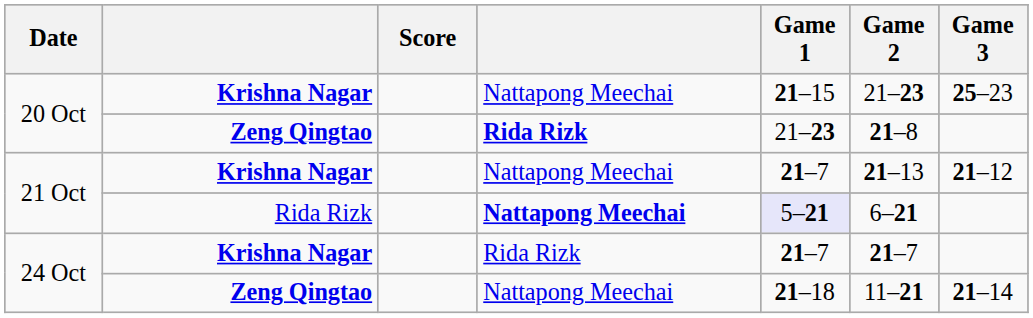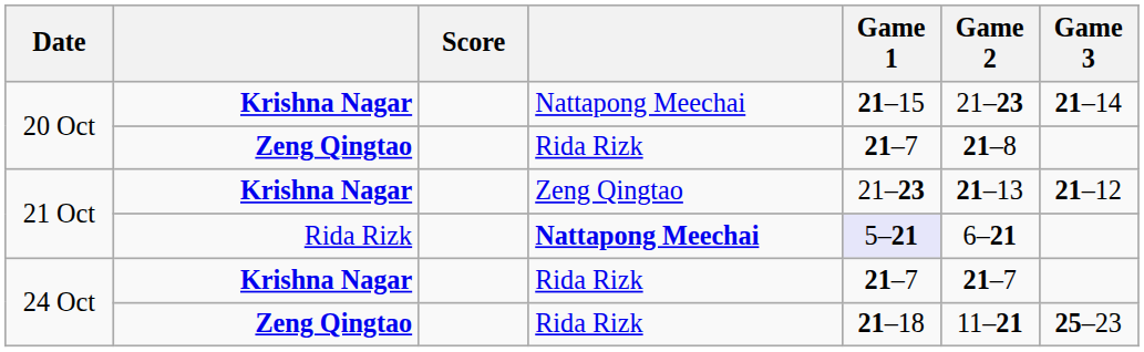20 Oct / Krishna Nagar | Game 3: 25–23 -> 21–14
20 Oct / Zeng Qingtao | column 4: bold -> normal
20 Oct / Zeng Qingtao | Game 1: 21–23 -> 21–7
21 Oct / Krishna Nagar | column 4: Nattapong Meechai -> Zeng Qingtao
21 Oct / Krishna Nagar | Game 1: 21–7 -> 21–23
24 Oct / Zeng Qingtao | column 4: Nattapong Meechai -> Rida Rizk
24 Oct / Zeng Qingtao | Game 3: 21–14 -> 25–23
